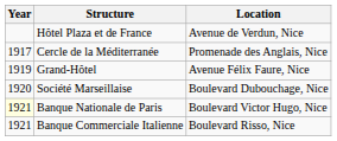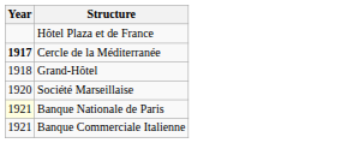- column: Location | Avenue de Verdun, Nice | Promenade des Anglais, Nice | Avenue Félix Faure, Nice | Boulevard Dubouchage, Nice | Boulevard Victor Hugo, Nice | Boulevard Risso, Nice
Cercle de la Méditerranée | Year: normal -> bold
Grand-Hôtel | Year: 1919 -> 1918
